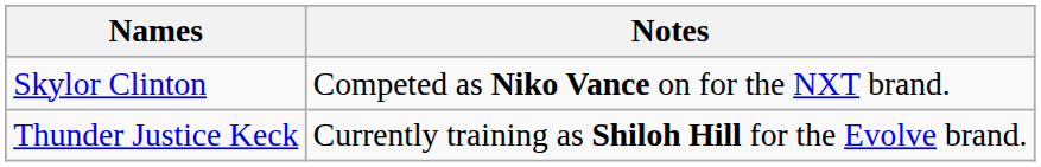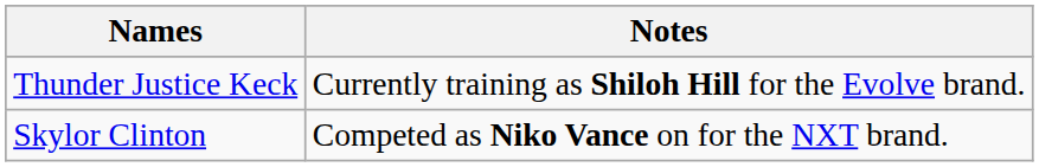rows swapped: Thunder Justice Keck <-> Skylor Clinton
